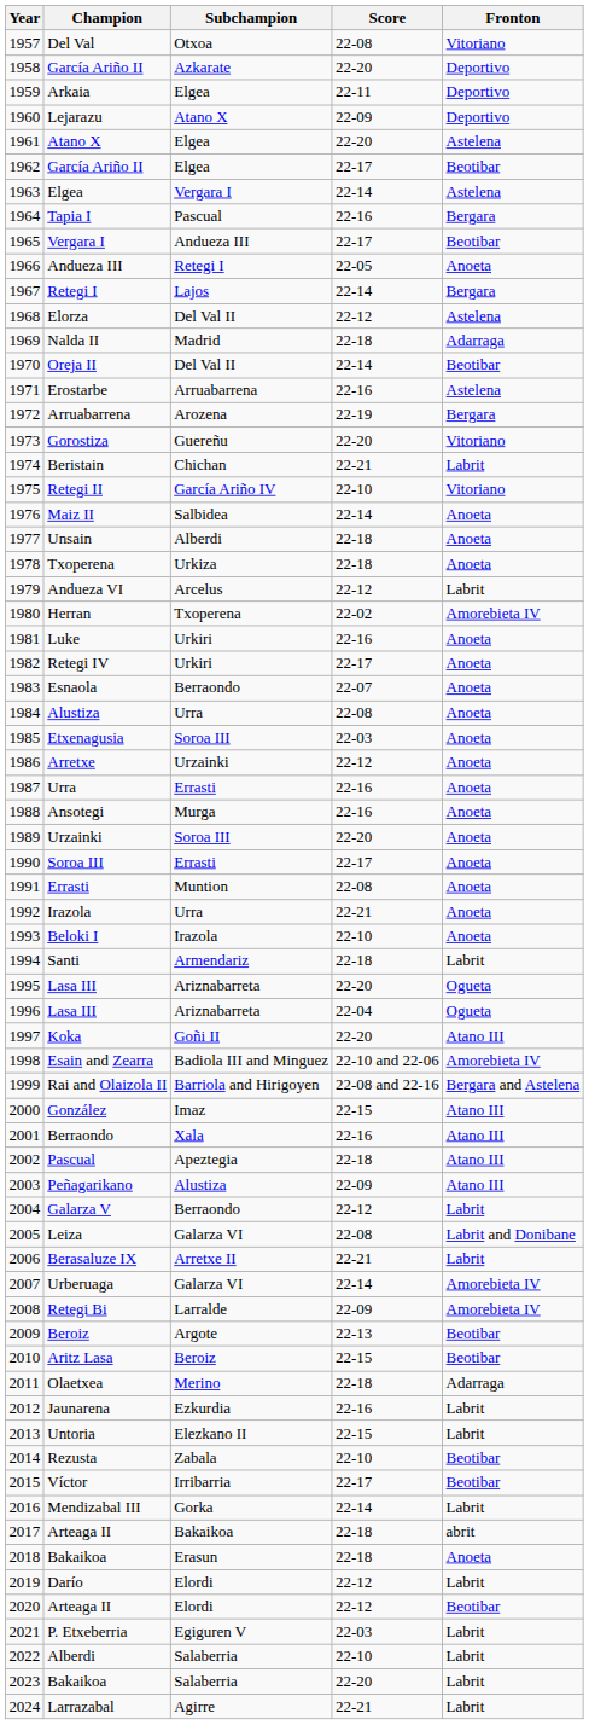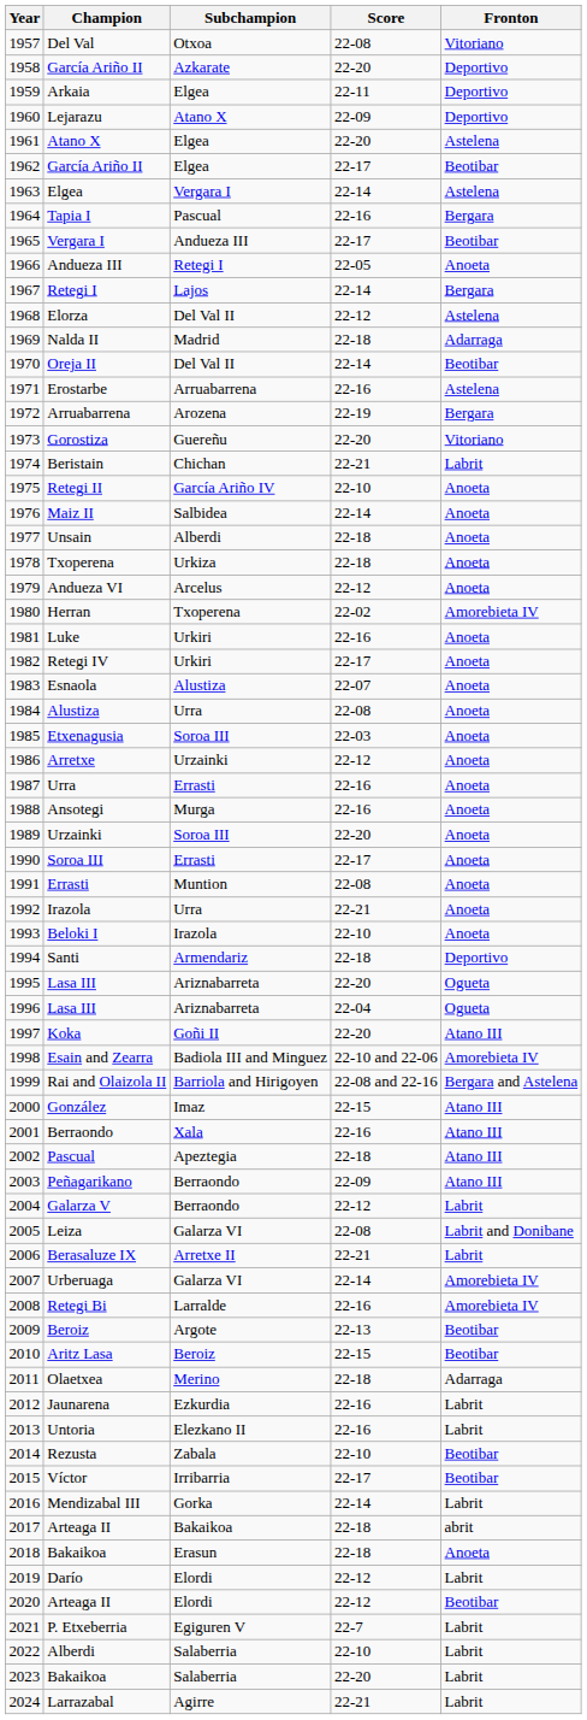Retegi II | Fronton: Vitoriano -> Anoeta
Andueza VI | Fronton: Labrit -> Anoeta
Esnaola | Subchampion: Berraondo -> Alustiza
Santi | Fronton: Labrit -> Deportivo
Peñagarikano | Subchampion: Alustiza -> Berraondo
Retegi Bi | Score: 22-09 -> 22-16
Untoria | Score: 22-15 -> 22-16
P. Etxeberria | Score: 22-03 -> 22-7
